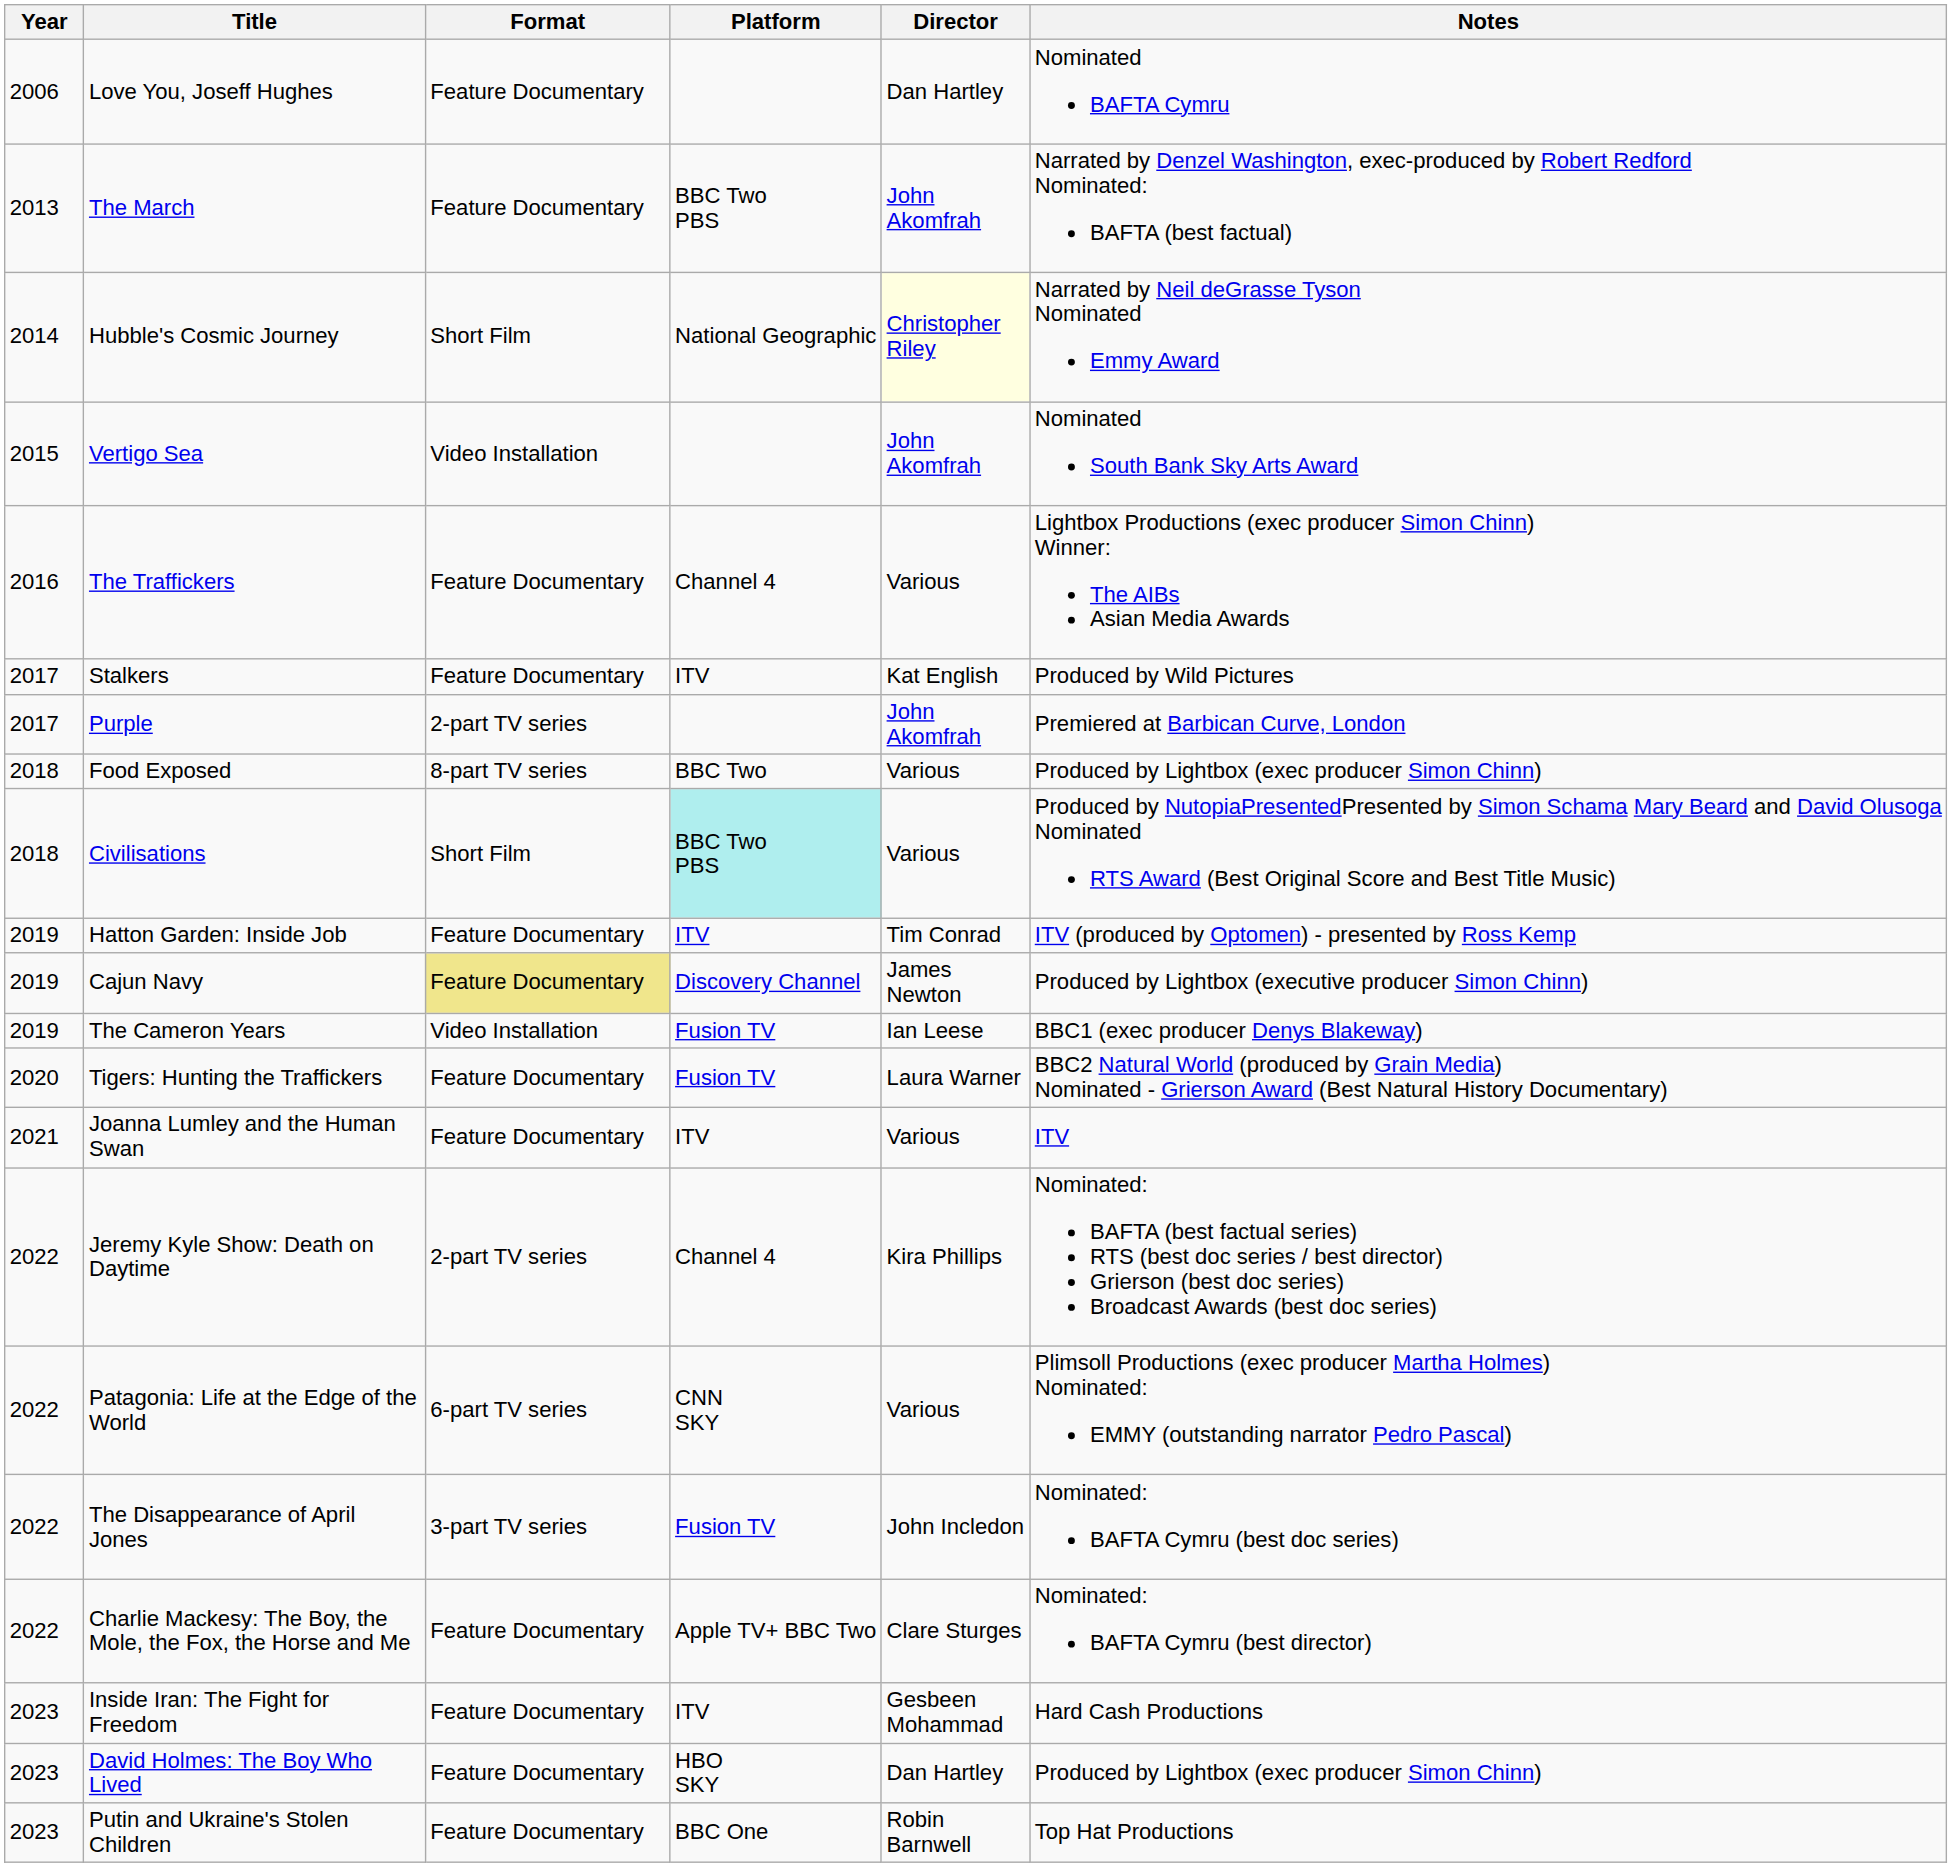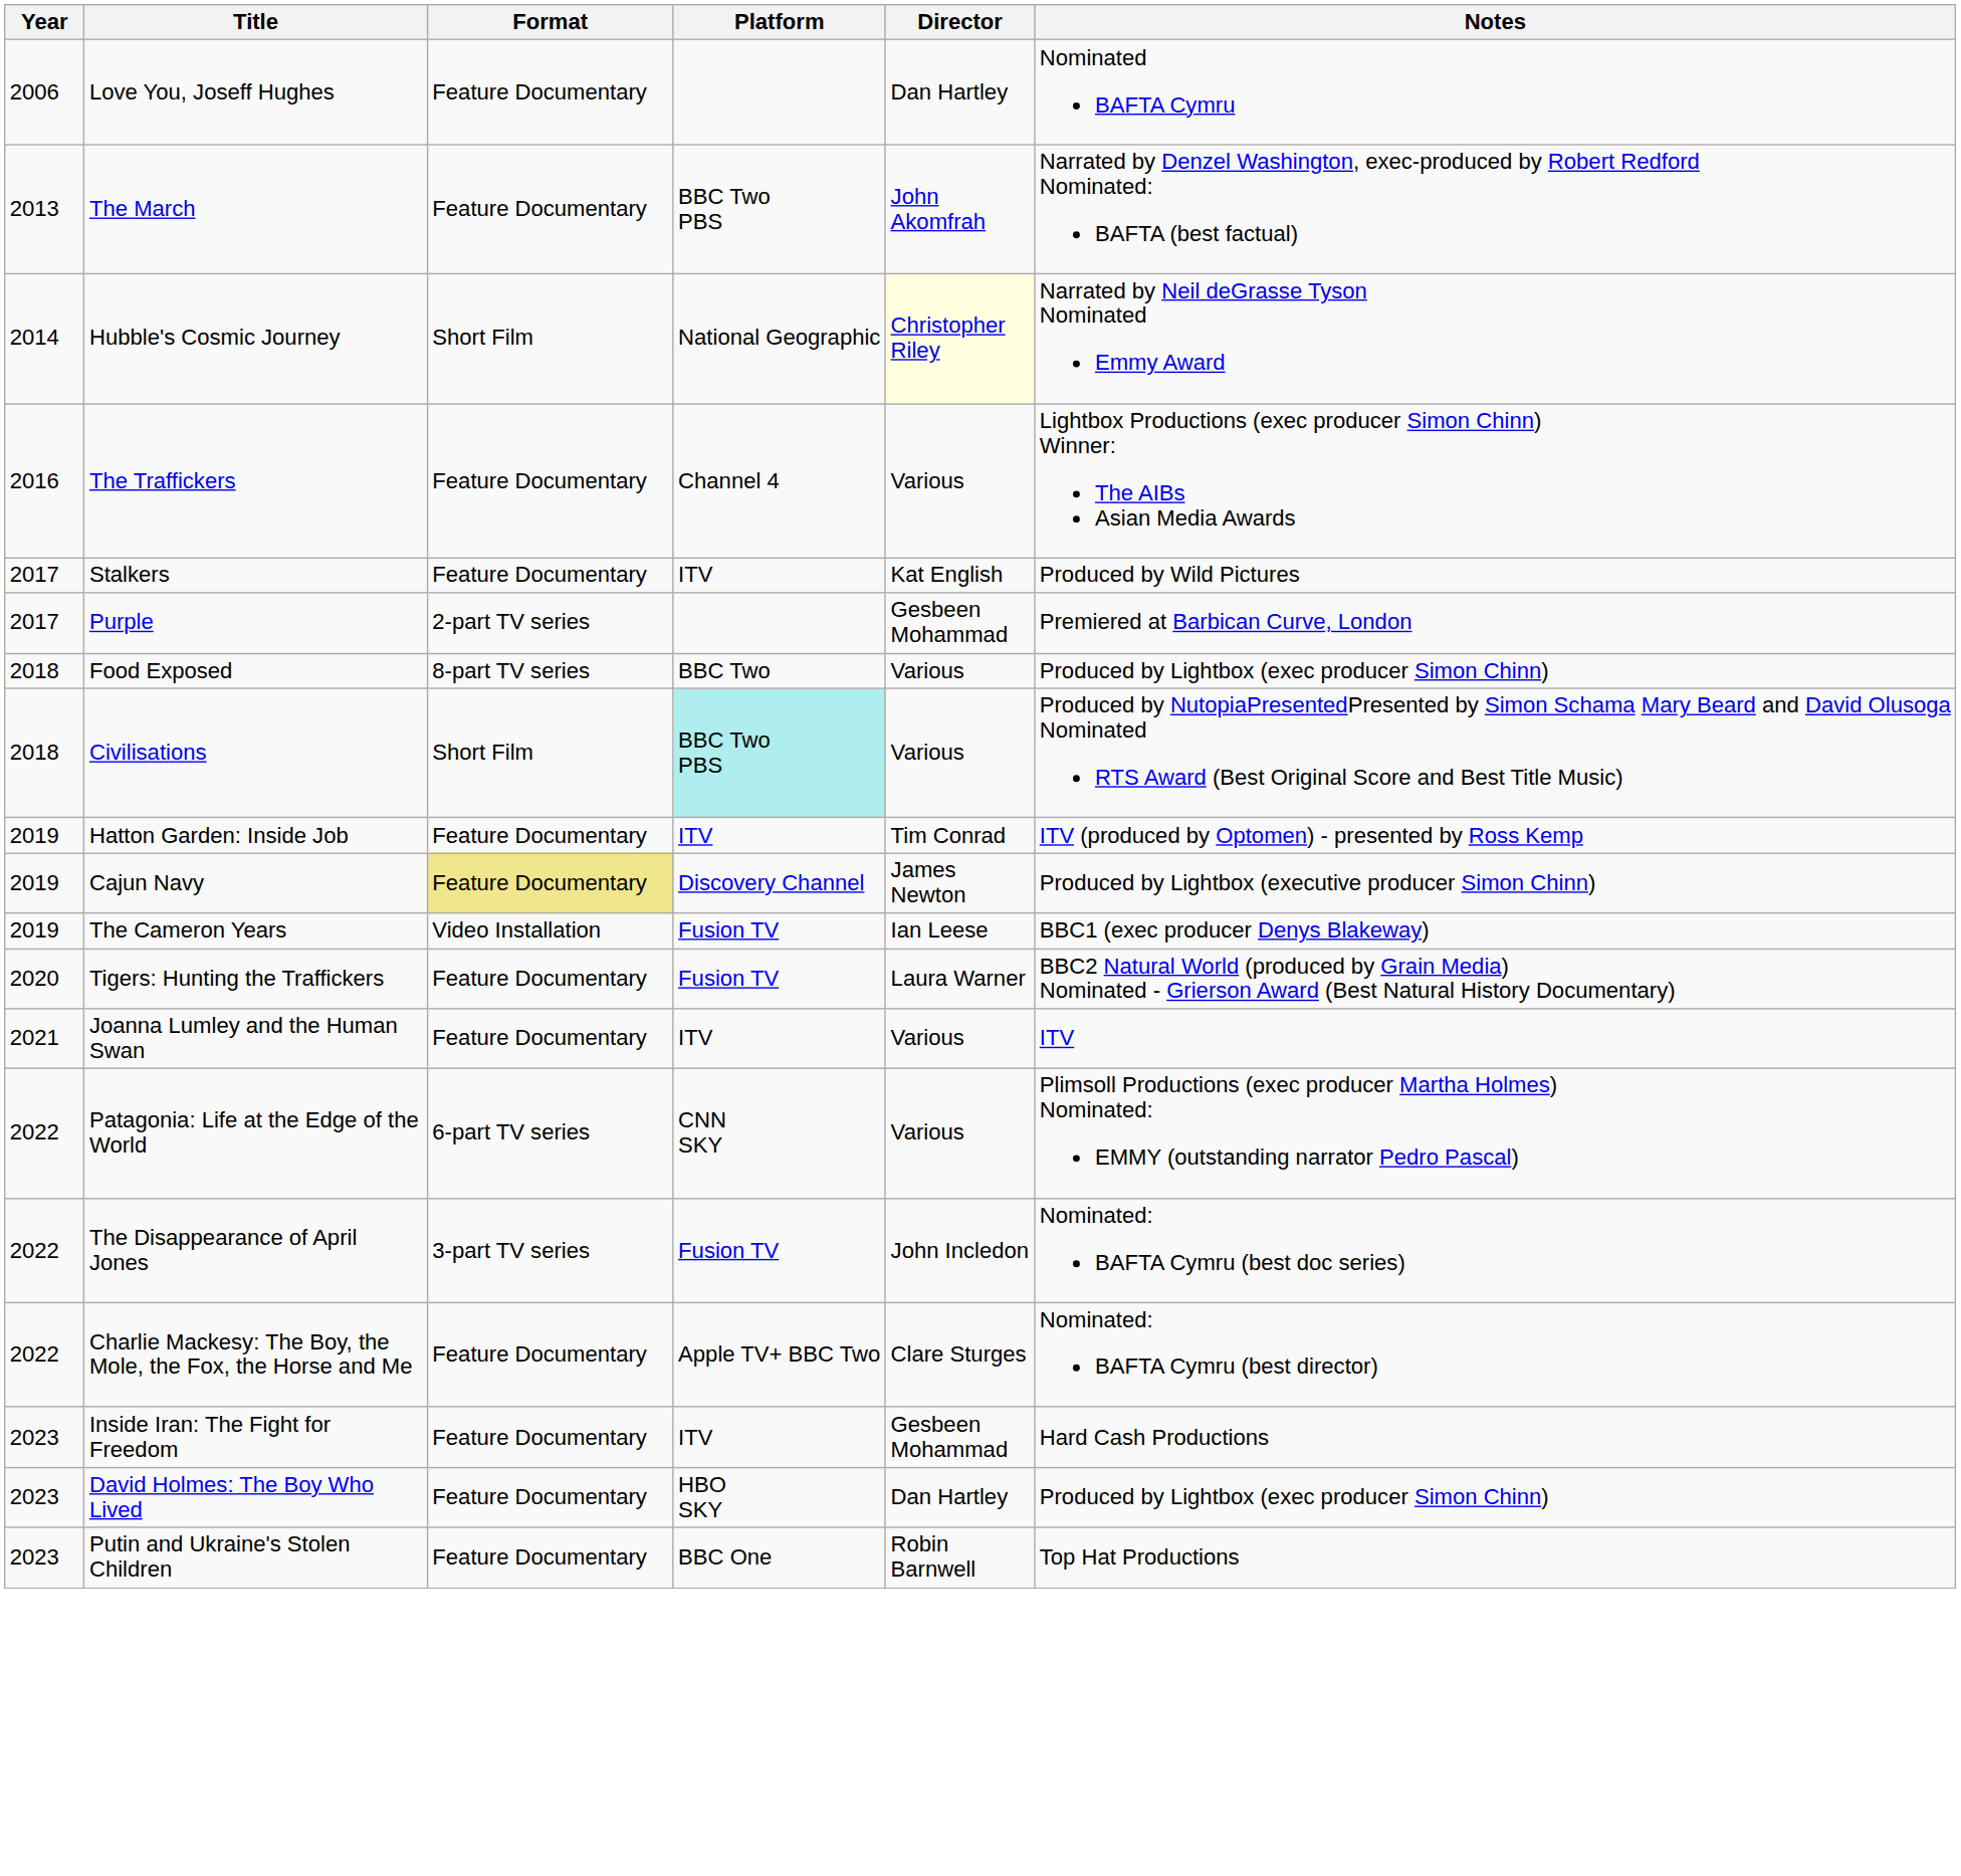- row: 2015 | Vertigo Sea | Video Installation | John Akomfrah | Nominated South Bank Sky Arts Award
Purple | Director: John Akomfrah -> Gesbeen Mohammad
- row: 2022 | Jeremy Kyle Show: Death on Daytime | 2-part TV series | Channel 4 | Kira Phillips | Nominated: BAFTA (best factual series) RTS (best doc series / best director) Grierson (best doc series) Broadcast Awards (best doc series)
